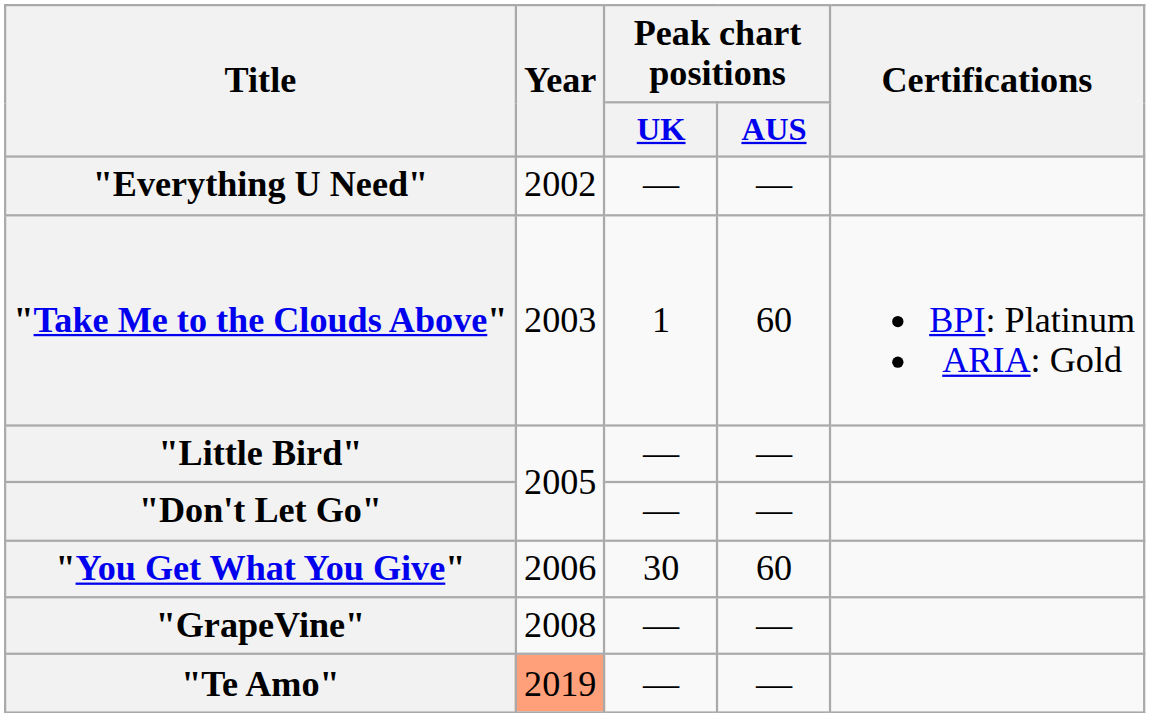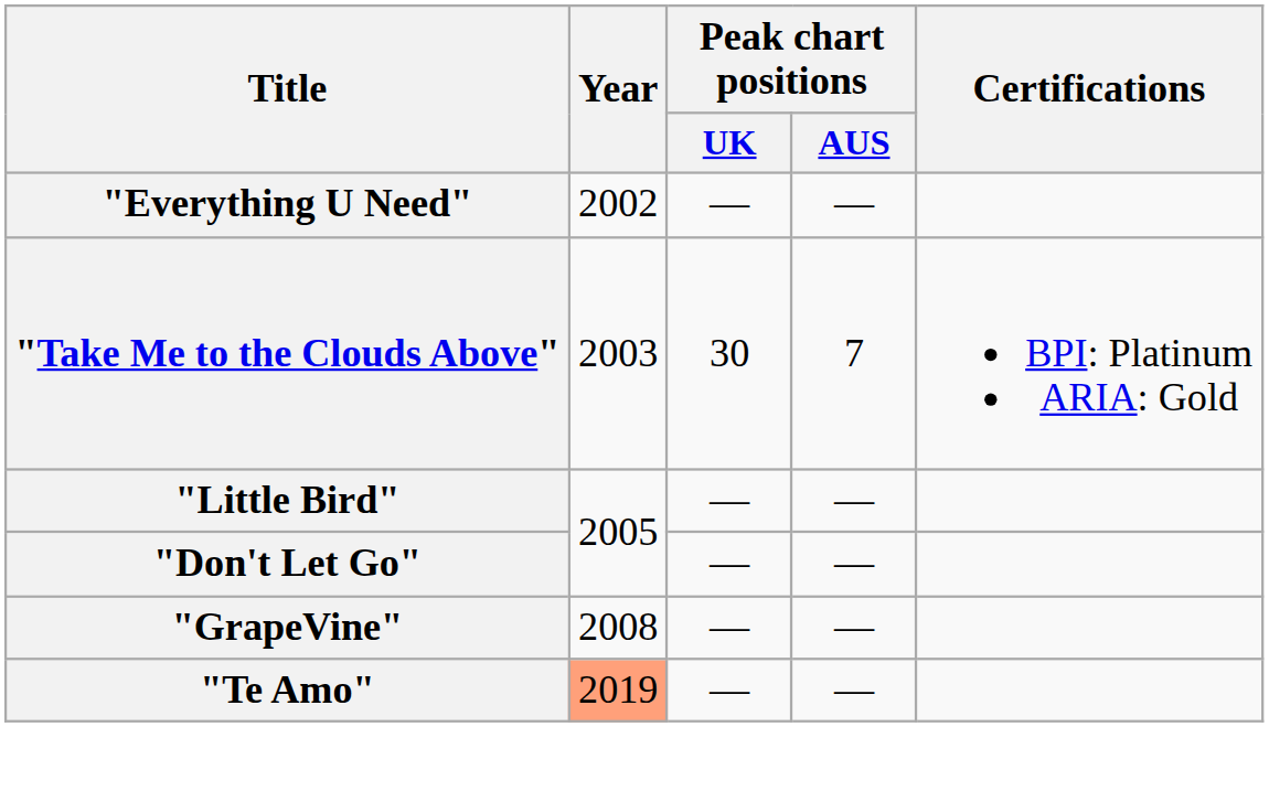"Take Me to the Clouds Above" | Peak chart positions / UK: 1 -> 30
"Take Me to the Clouds Above" | Peak chart positions / AUS: 60 -> 7
- row: "You Get What You Give" | 2006 | 30 | 60
